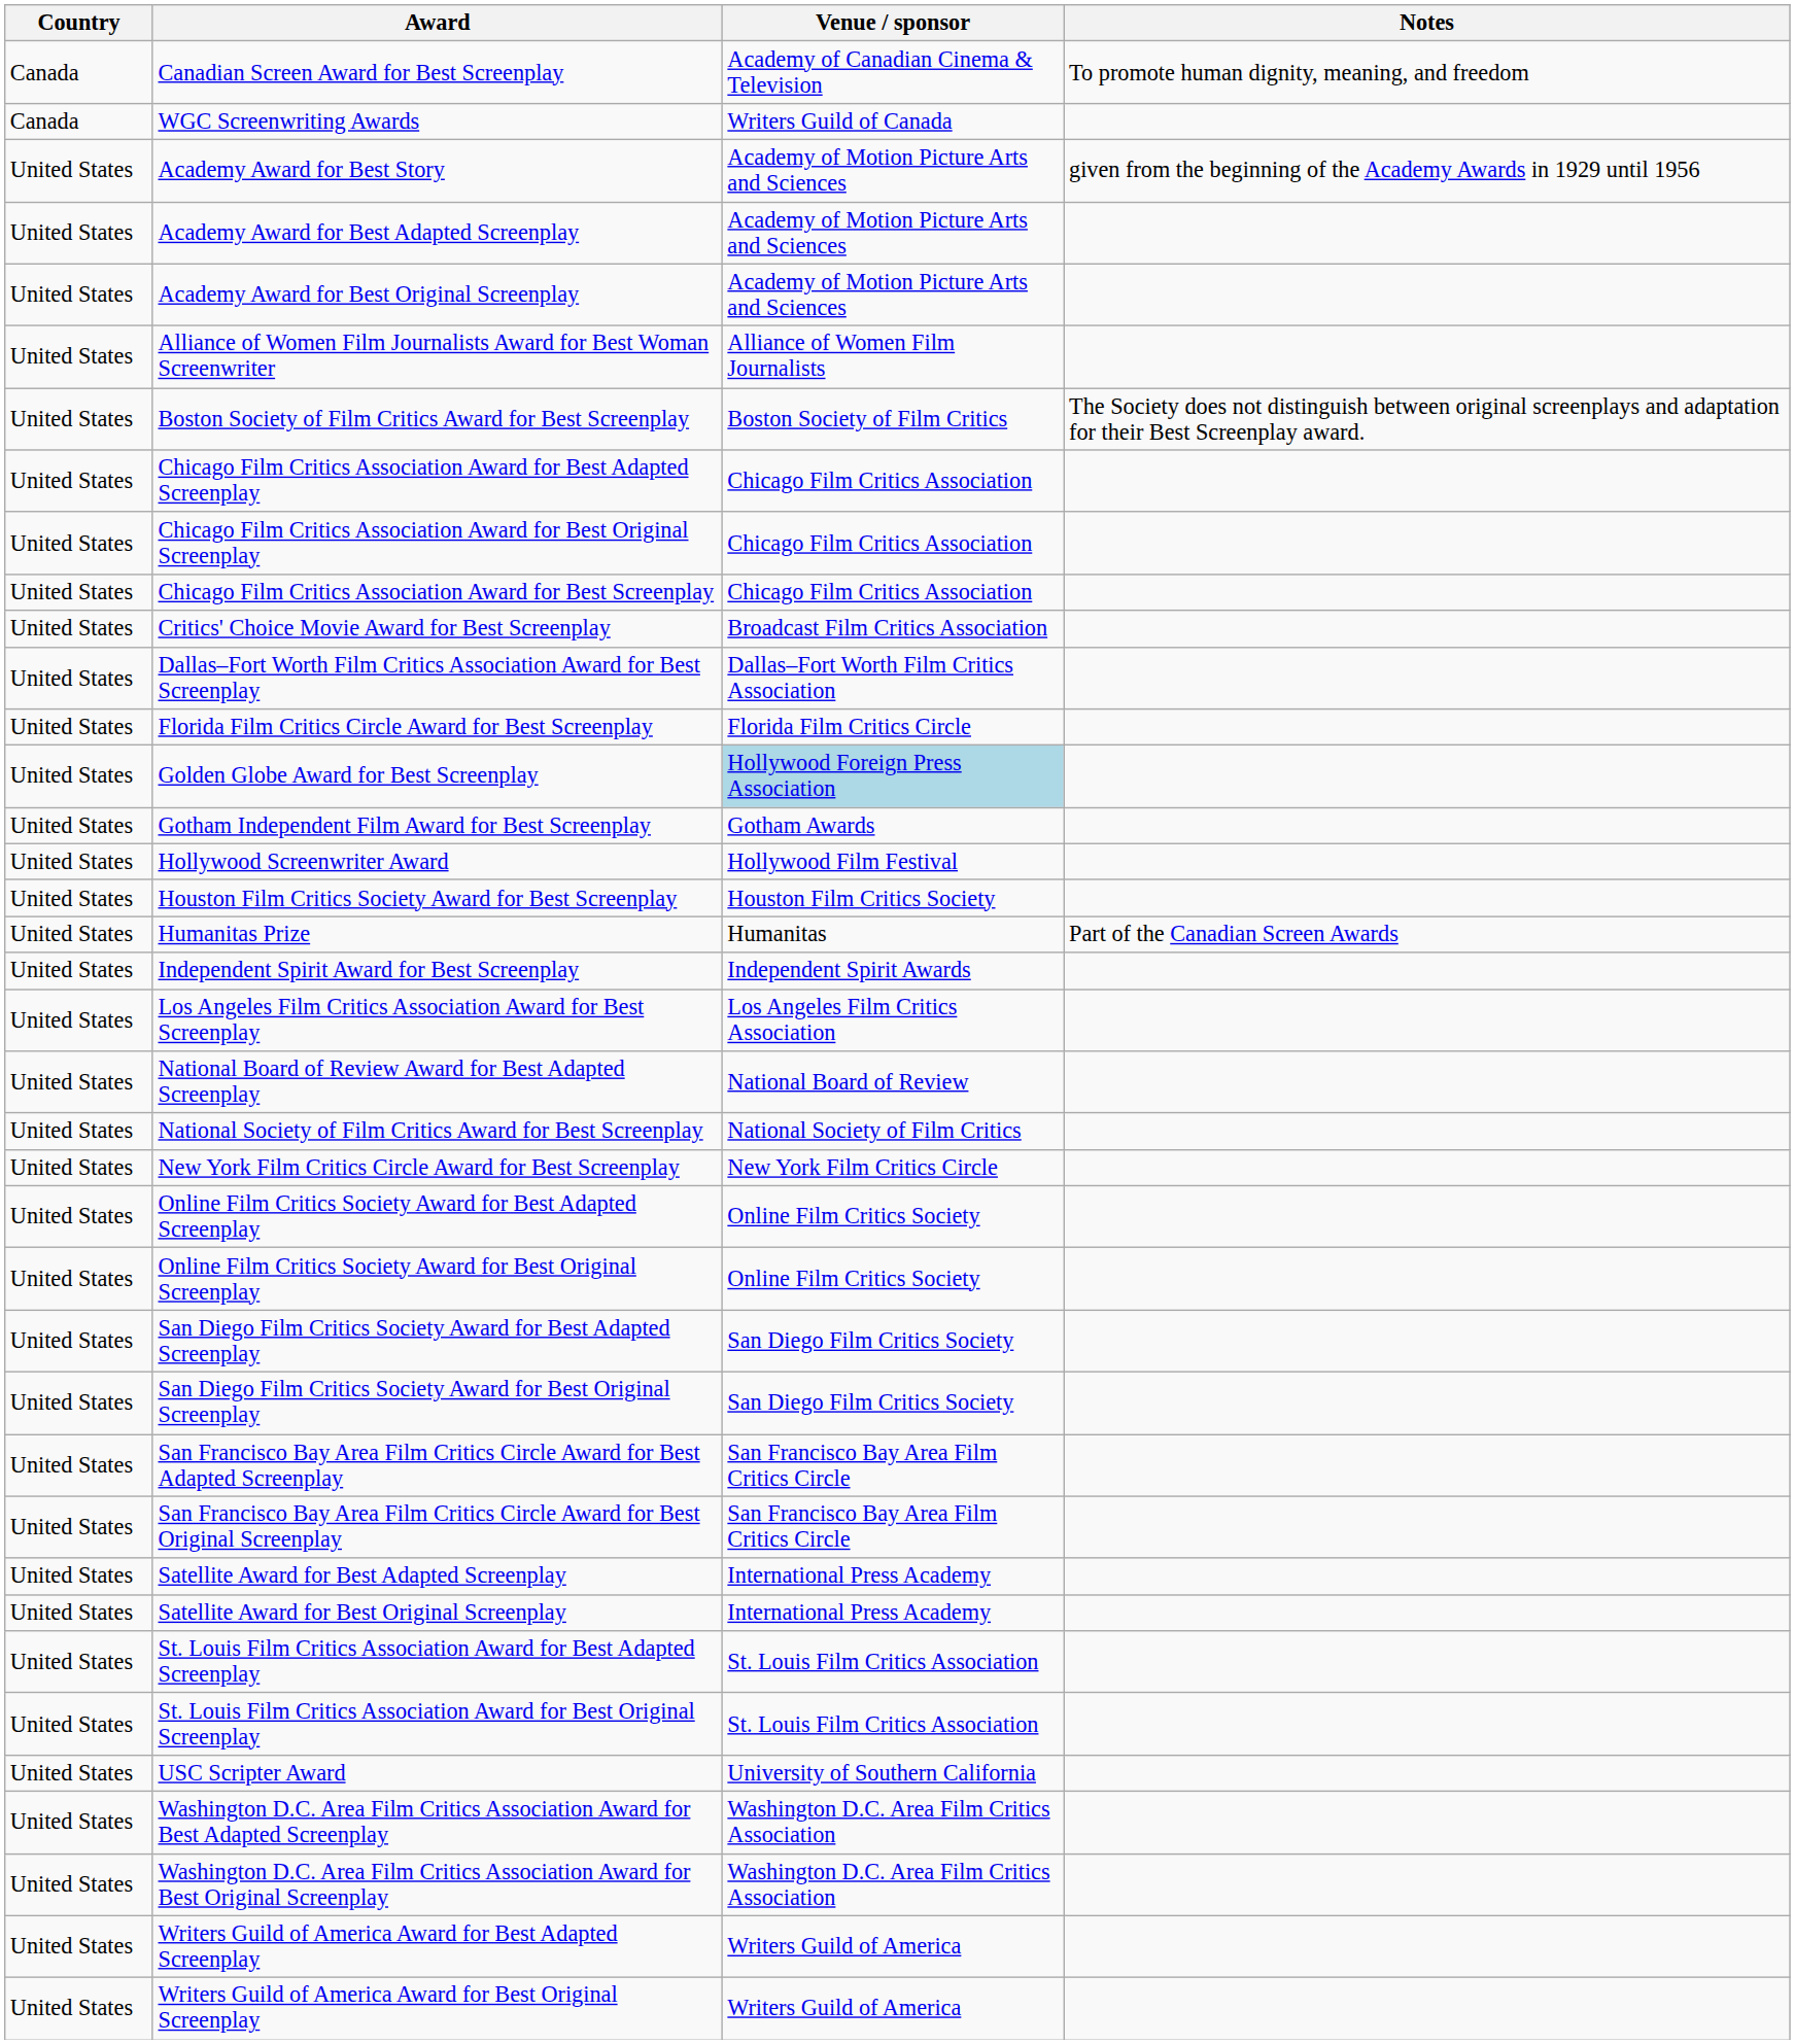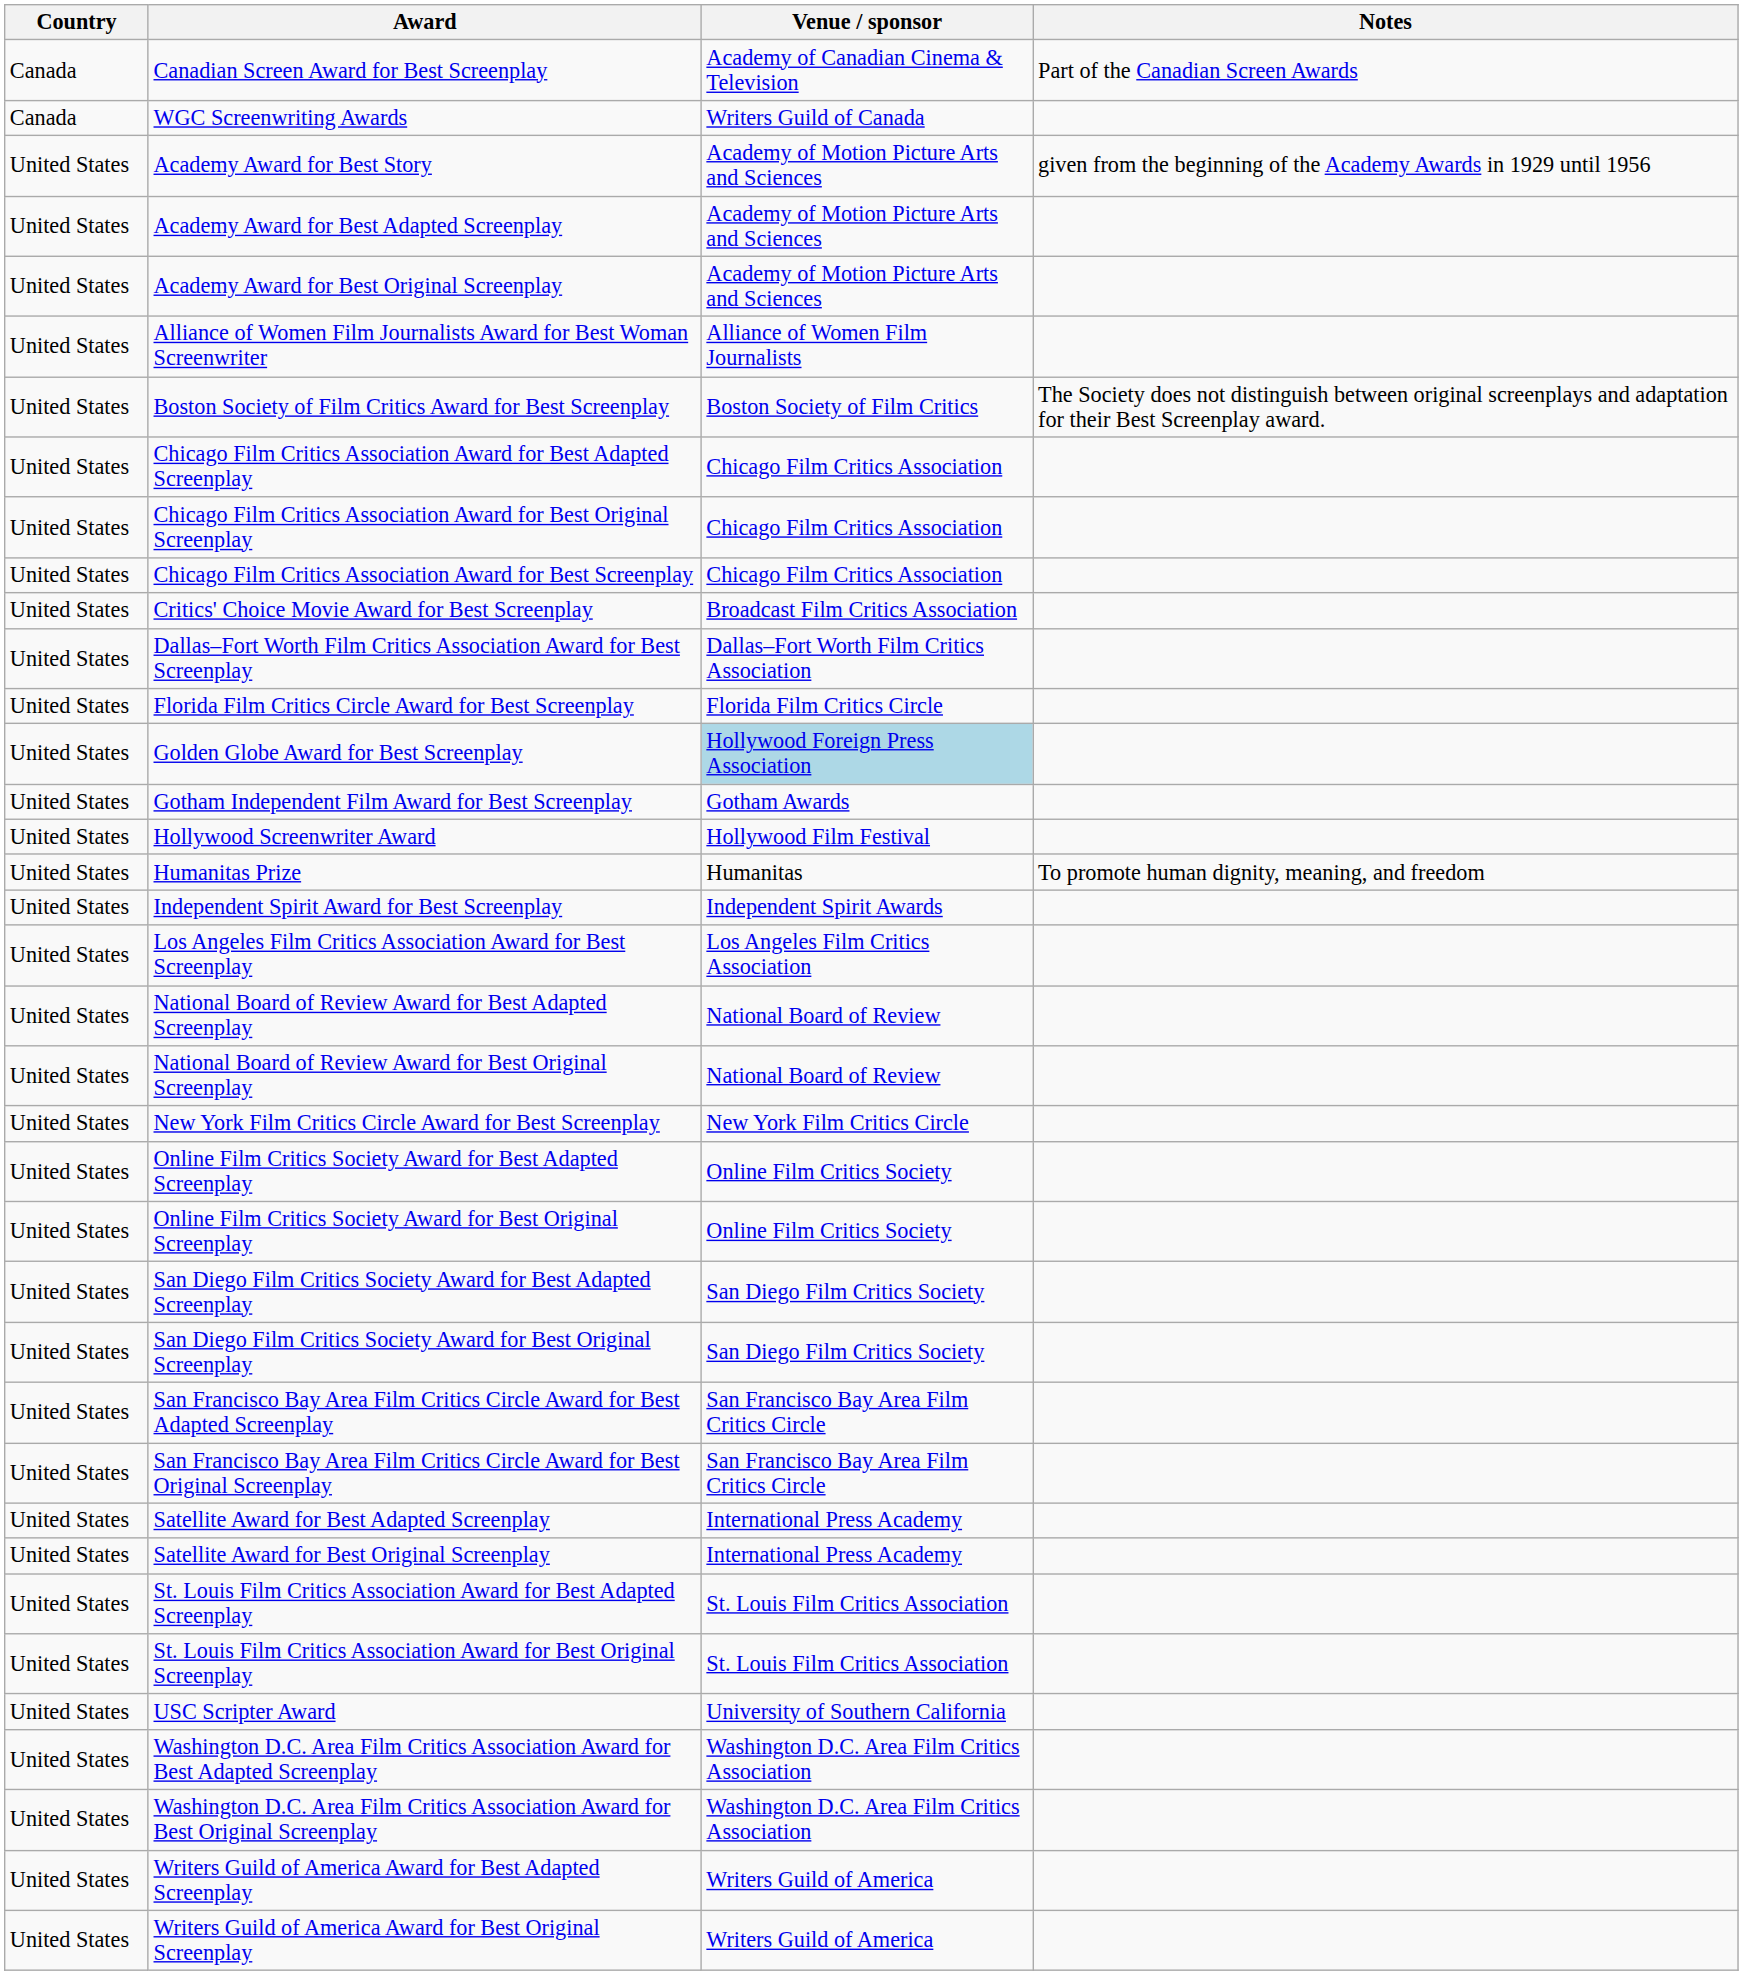Canadian Screen Award for Best Screenplay | Notes: To promote human dignity, meaning, and freedom -> Part of the Canadian Screen Awards
- row: United States | Houston Film Critics Society Award for Best Screenplay | Houston Film Critics Society
Humanitas Prize | Notes: Part of the Canadian Screen Awards -> To promote human dignity, meaning, and freedom
+ row: United States | National Board of Review Award for Best Original Screenplay | National Board of Review
- row: United States | National Society of Film Critics Award for Best Screenplay | National Society of Film Critics
